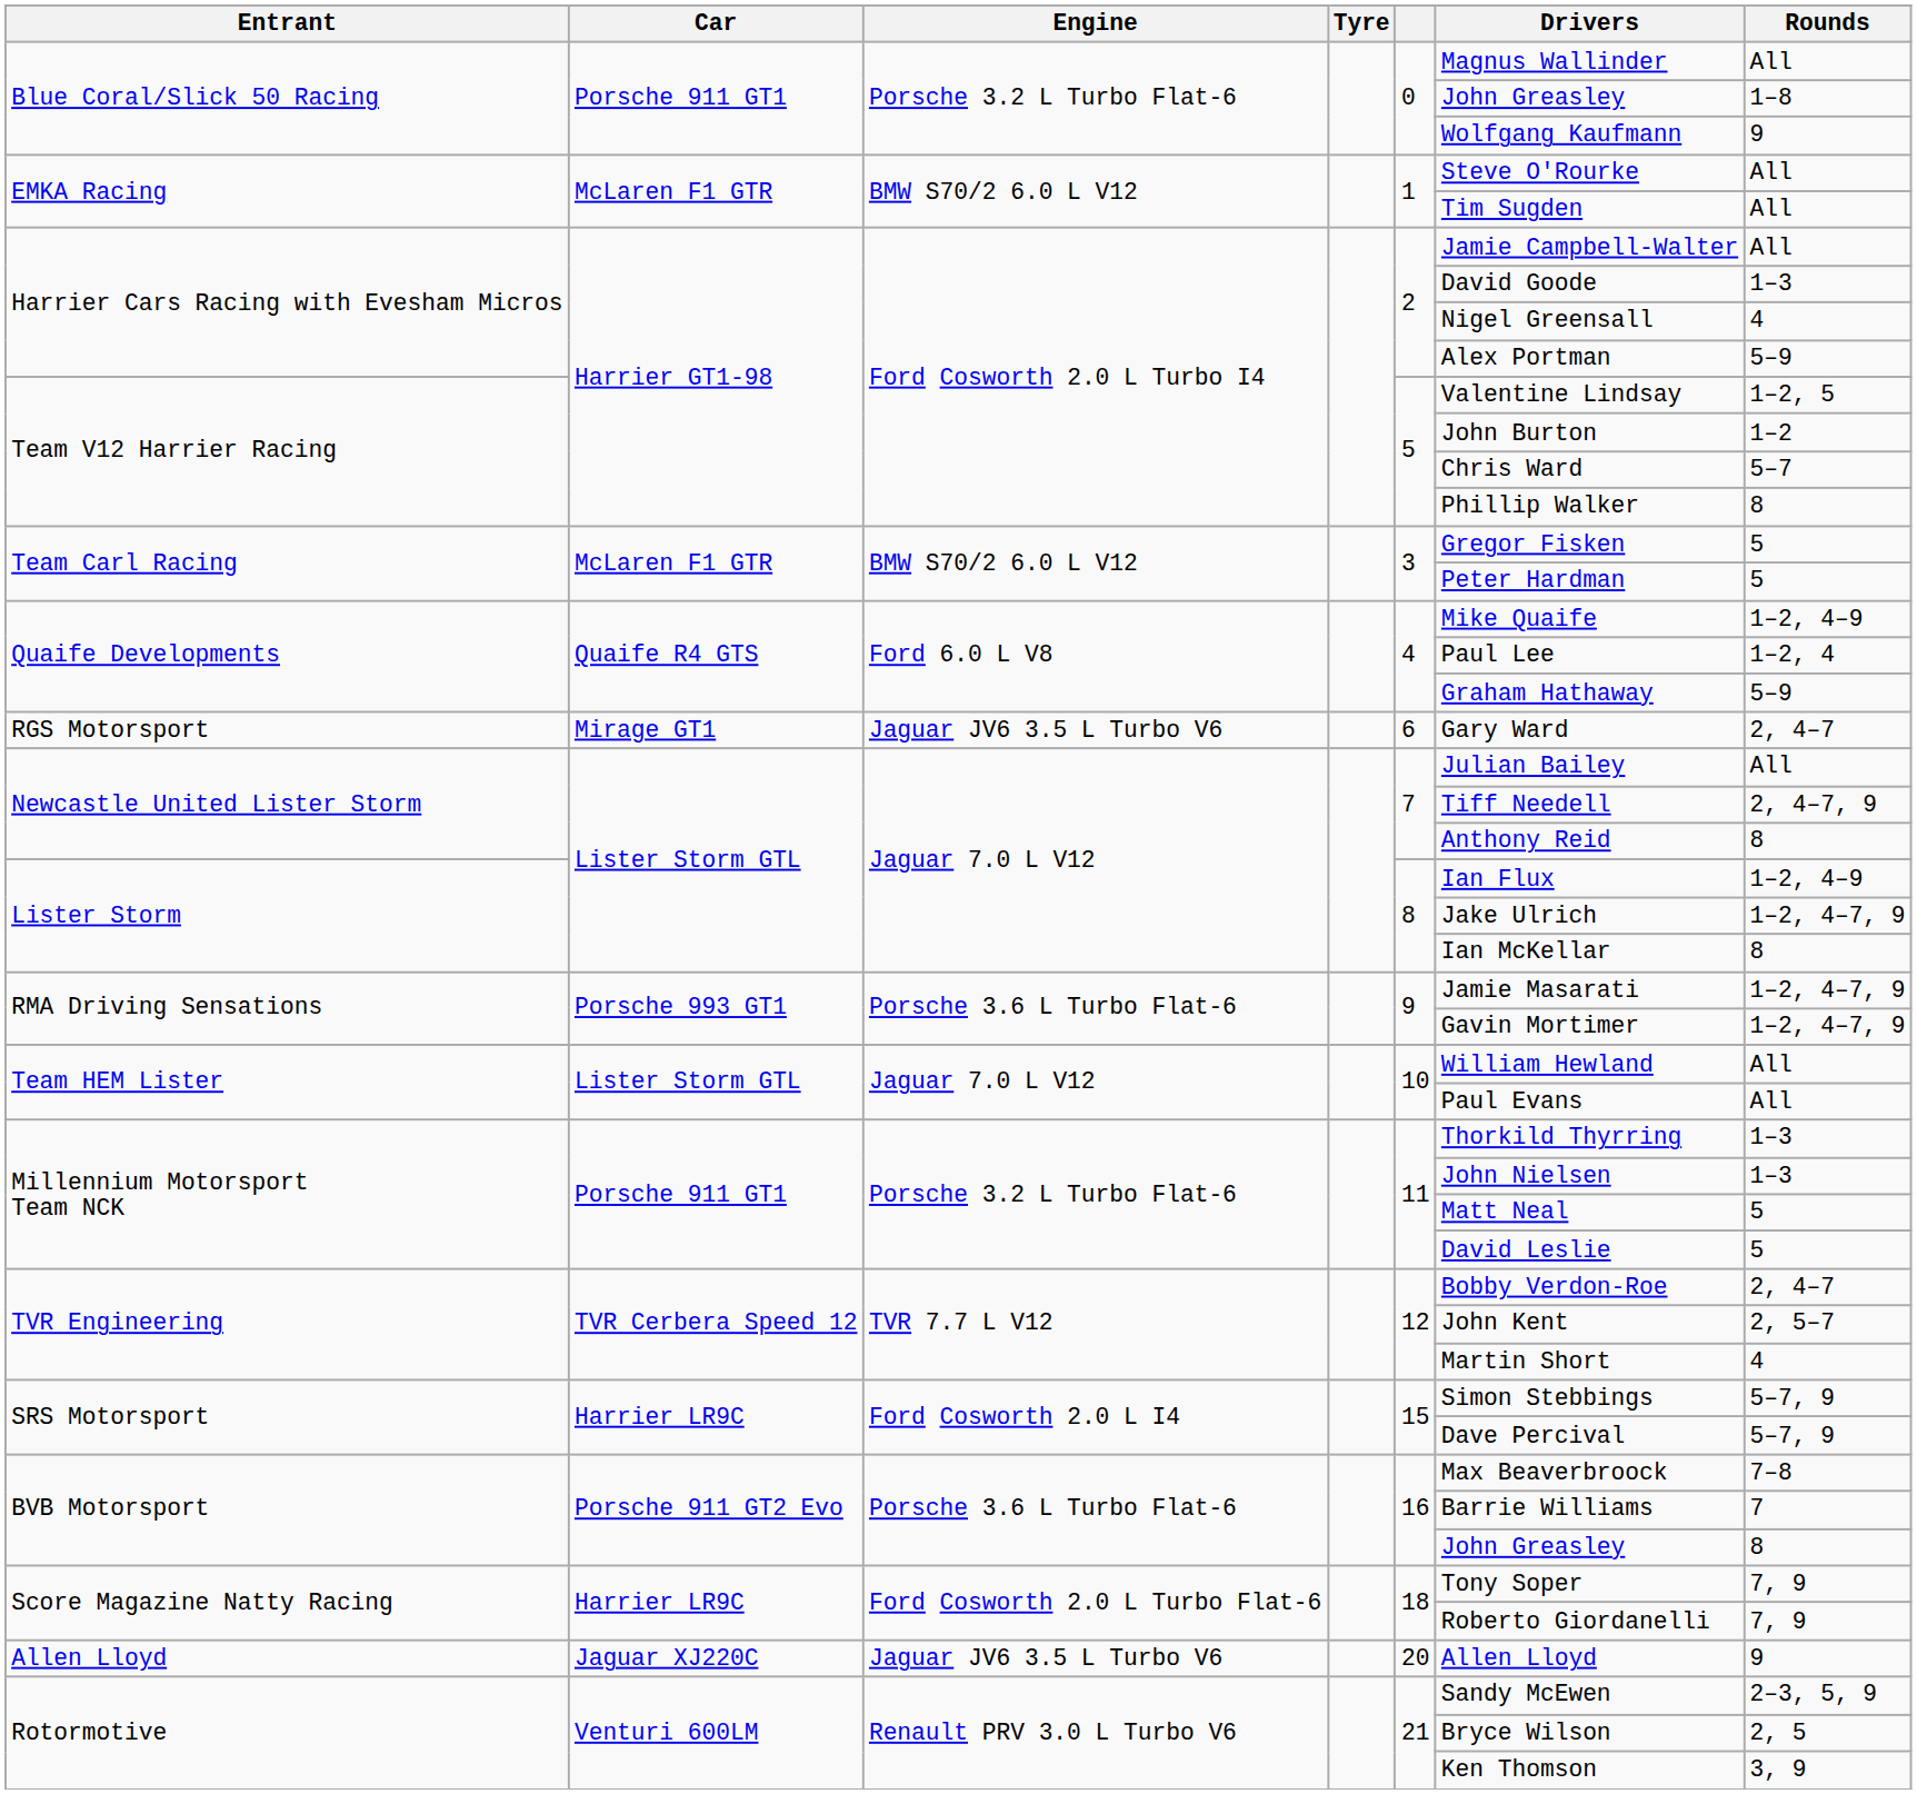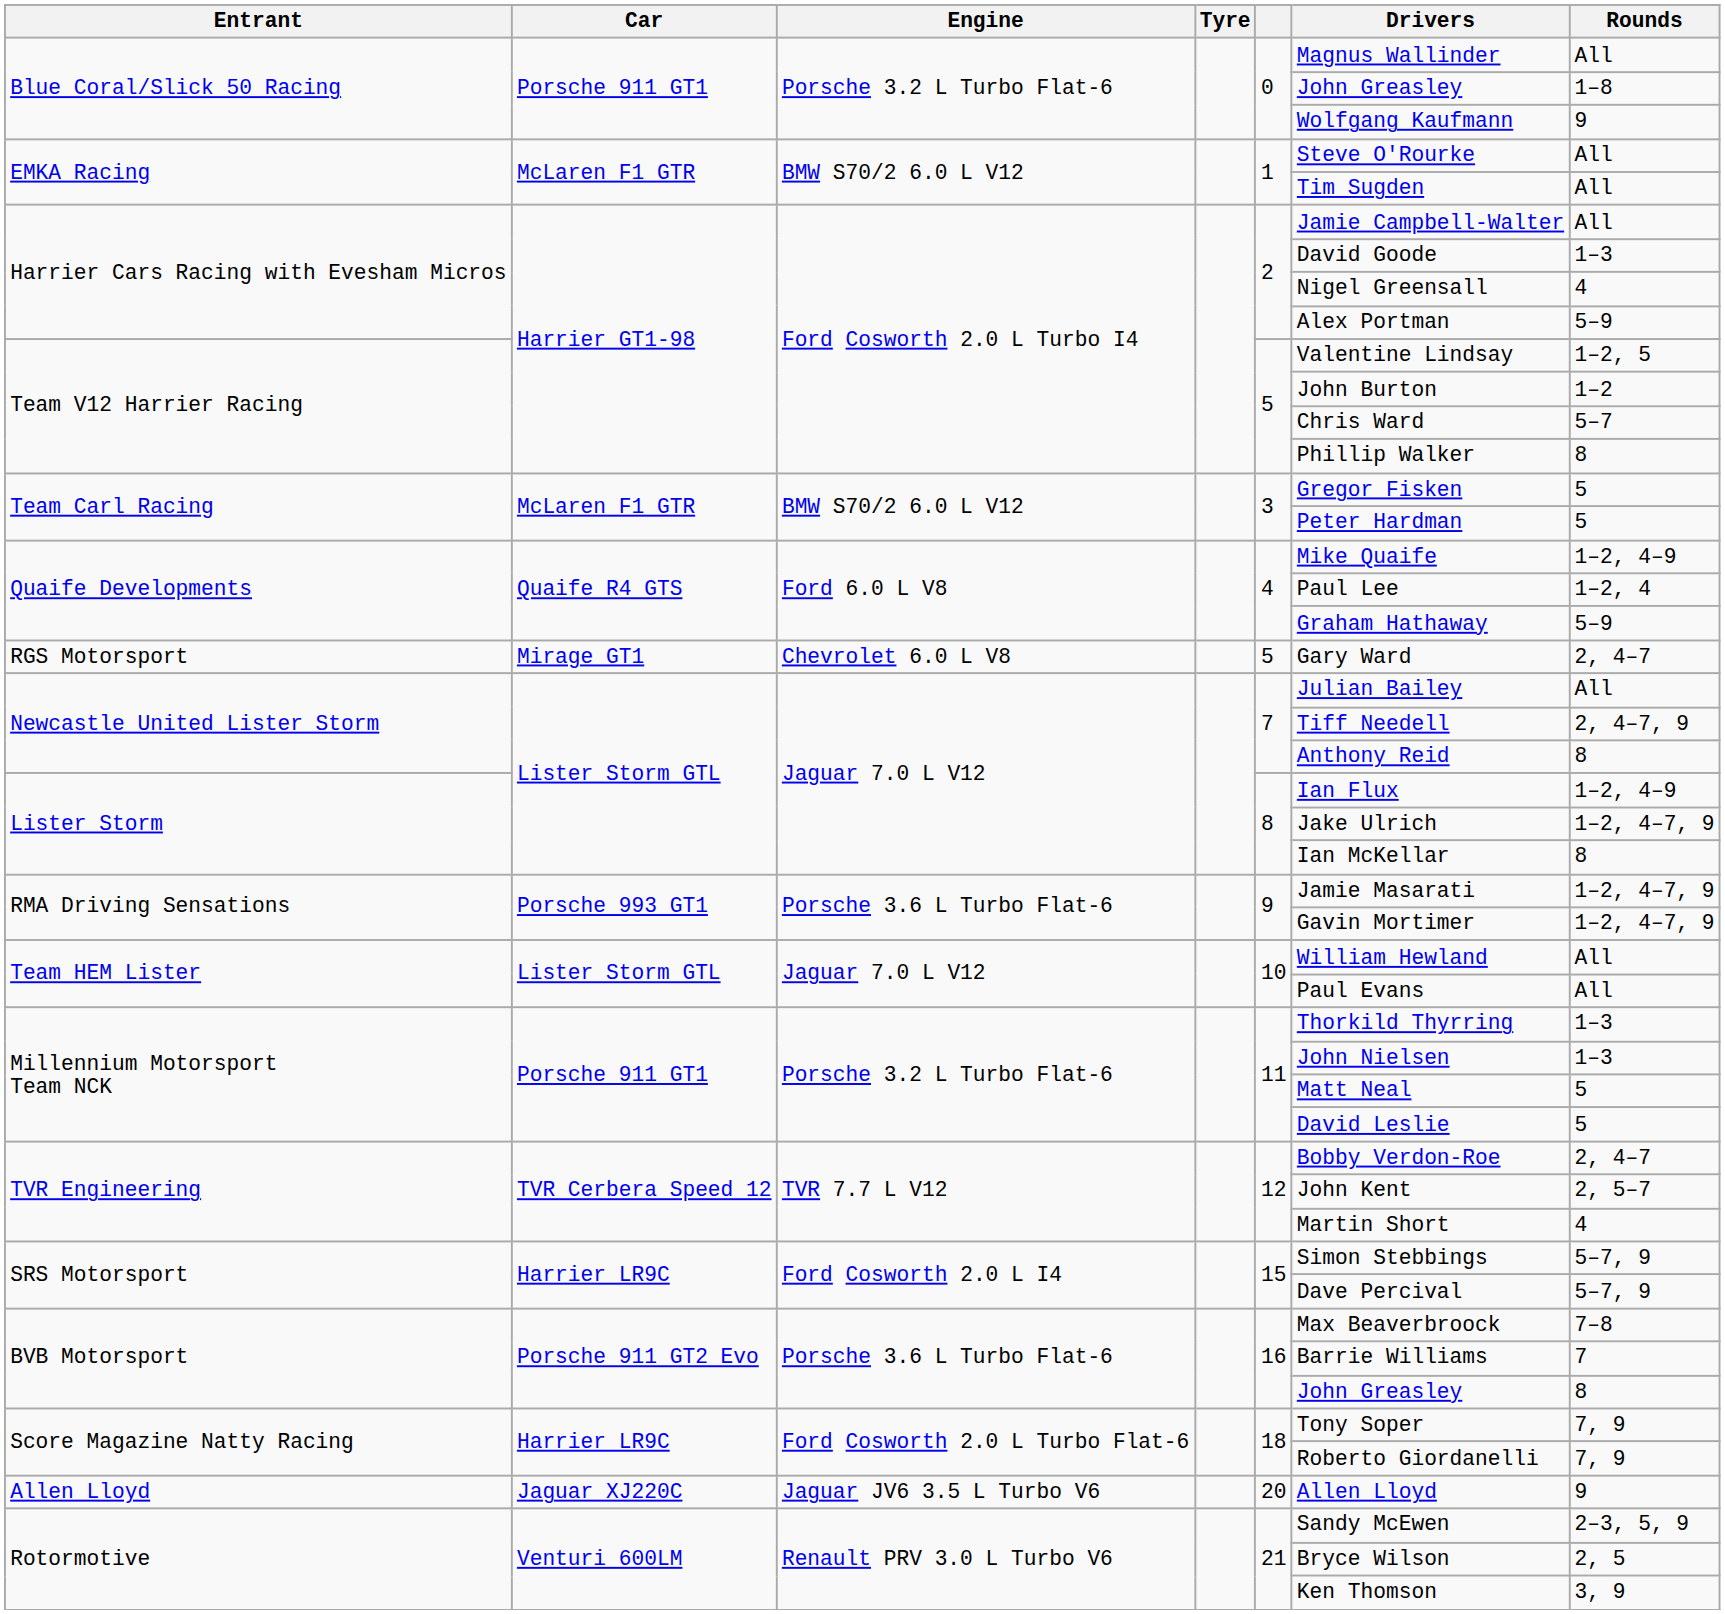RGS Motorsport | Engine: Jaguar JV6 3.5 L Turbo V6 -> Chevrolet 6.0 L V8
RGS Motorsport | column 5: 6 -> 5
